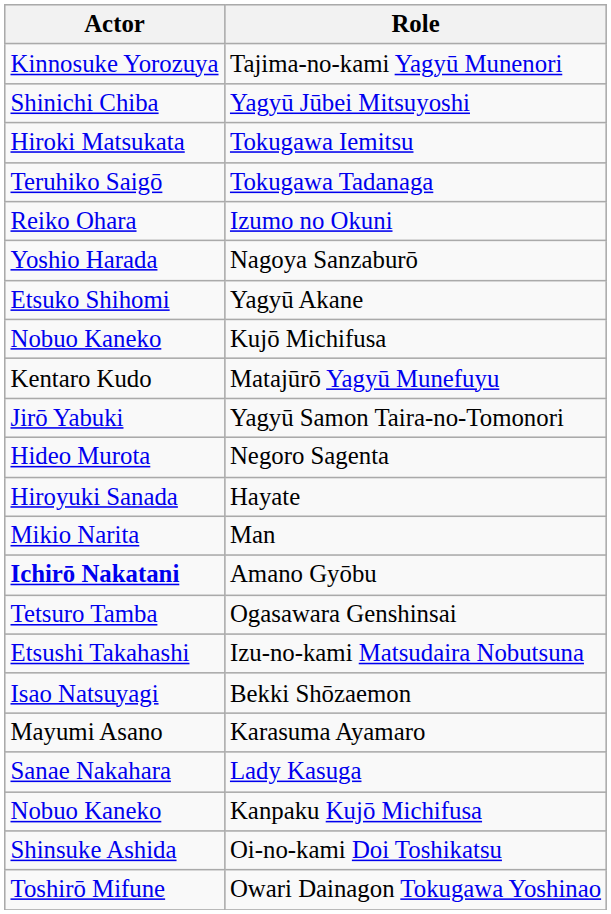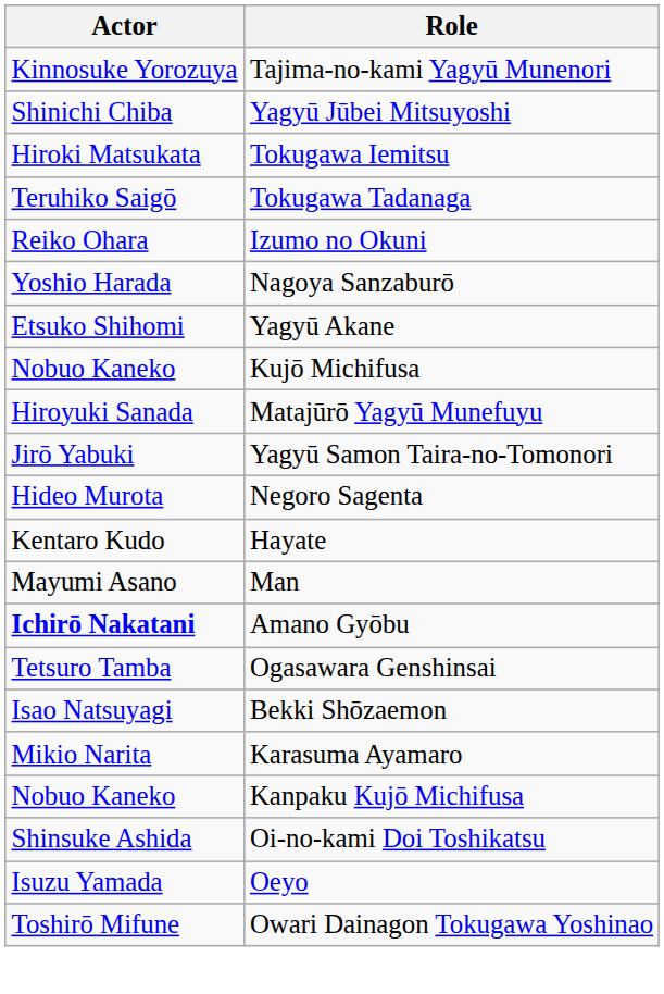Matajūrō Yagyū Munefuyu | Actor: Kentaro Kudo -> Hiroyuki Sanada
Hayate | Actor: Hiroyuki Sanada -> Kentaro Kudo
Man | Actor: Mikio Narita -> Mayumi Asano
- row: Etsushi Takahashi | Izu-no-kami Matsudaira Nobutsuna
Karasuma Ayamaro | Actor: Mayumi Asano -> Mikio Narita
- row: Sanae Nakahara | Lady Kasuga
+ row: Isuzu Yamada | Oeyo
